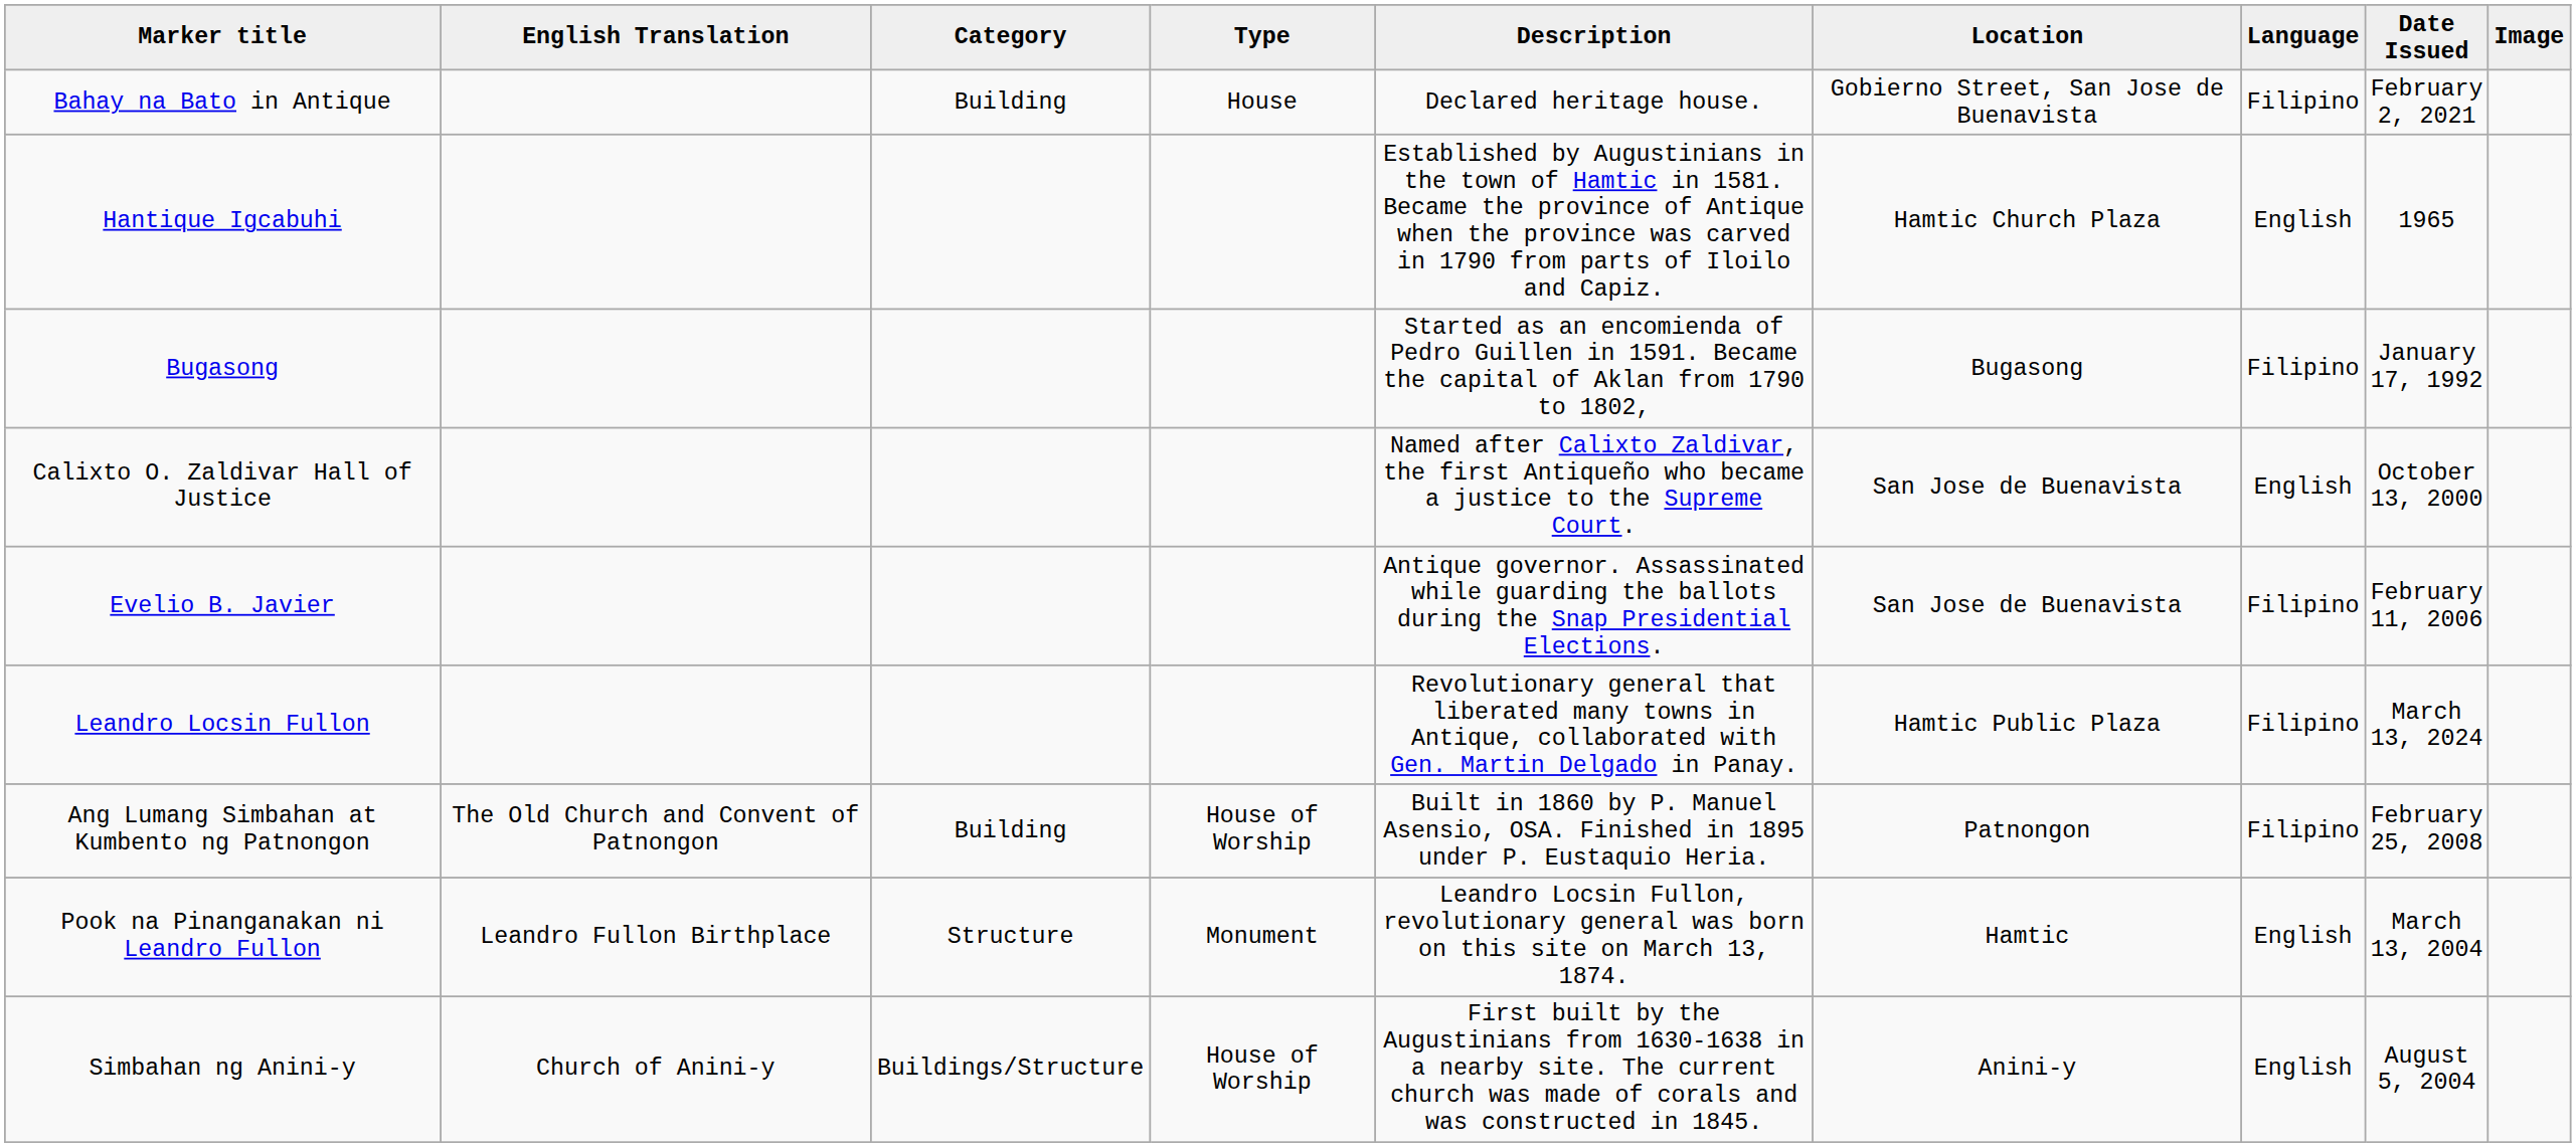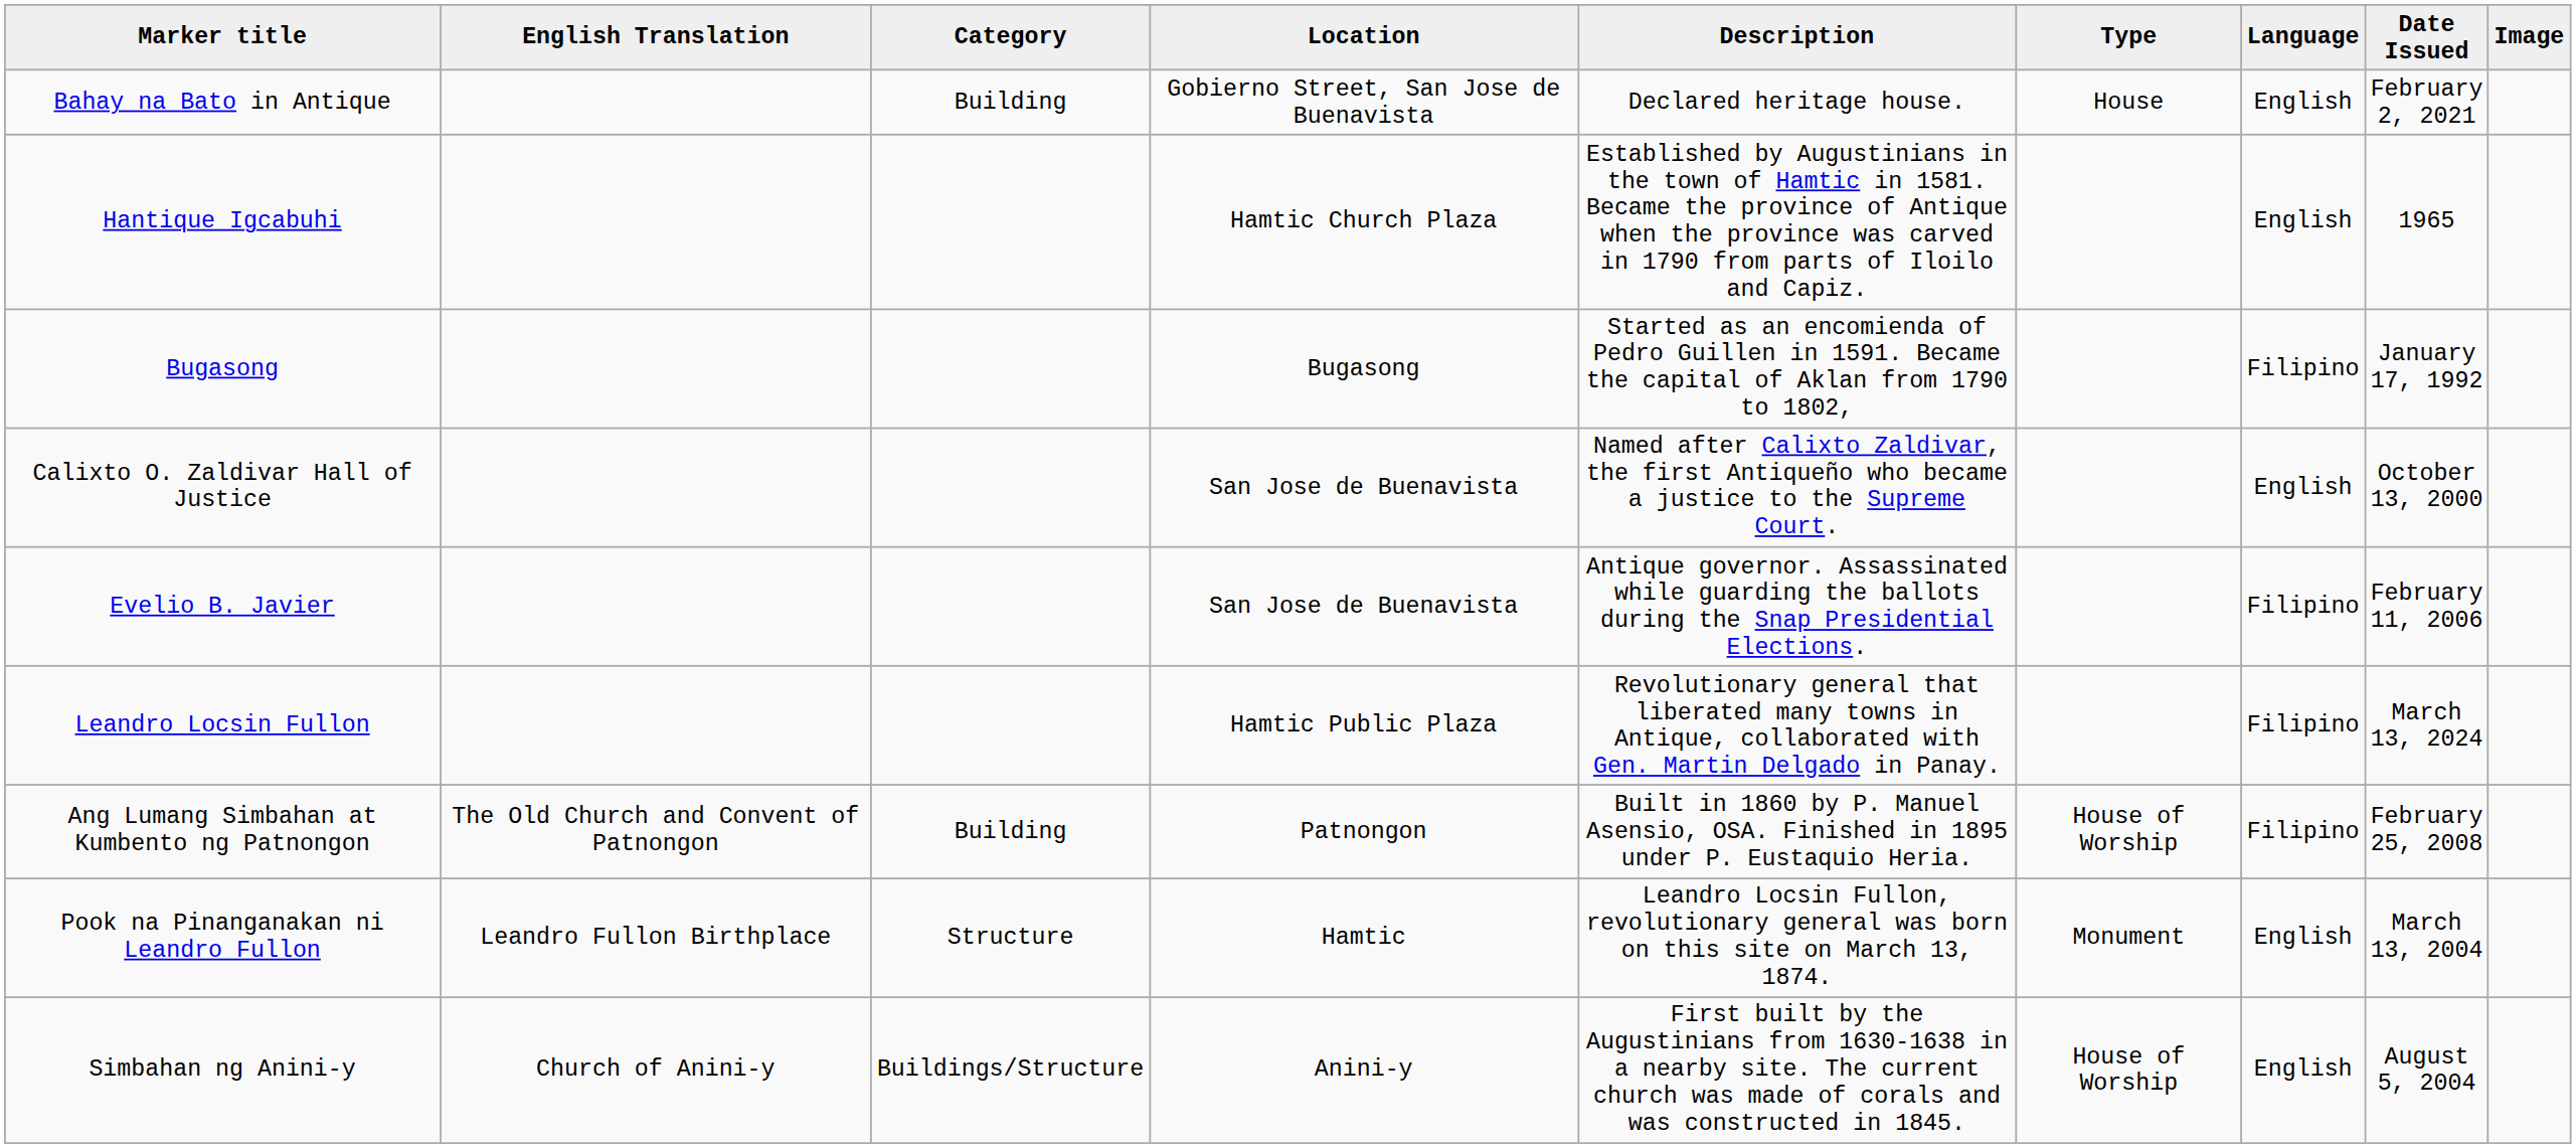columns swapped: Type <-> Location
Bahay na Bato in Antique | Language: Filipino -> English
